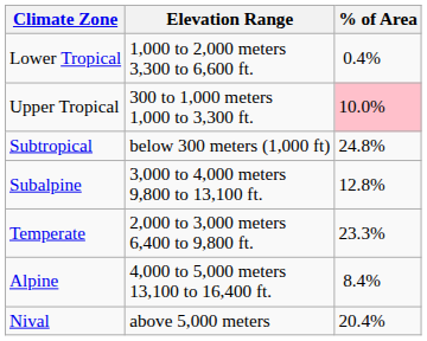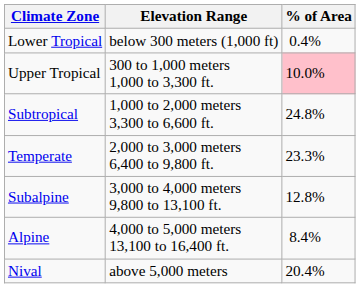Lower Tropical | Elevation Range: 1,000 to 2,000 meters 3,300 to 6,600 ft. -> below 300 meters (1,000 ft)
Subtropical | Elevation Range: below 300 meters (1,000 ft) -> 1,000 to 2,000 meters 3,300 to 6,600 ft.
rows swapped: Temperate <-> Subalpine
